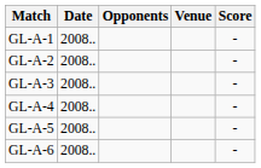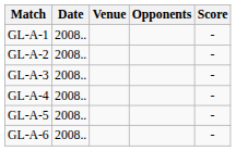columns swapped: Venue <-> Opponents
